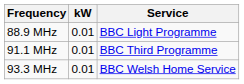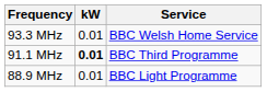rows swapped: 88.9 MHz <-> 93.3 MHz
91.1 MHz | kW: normal -> bold
